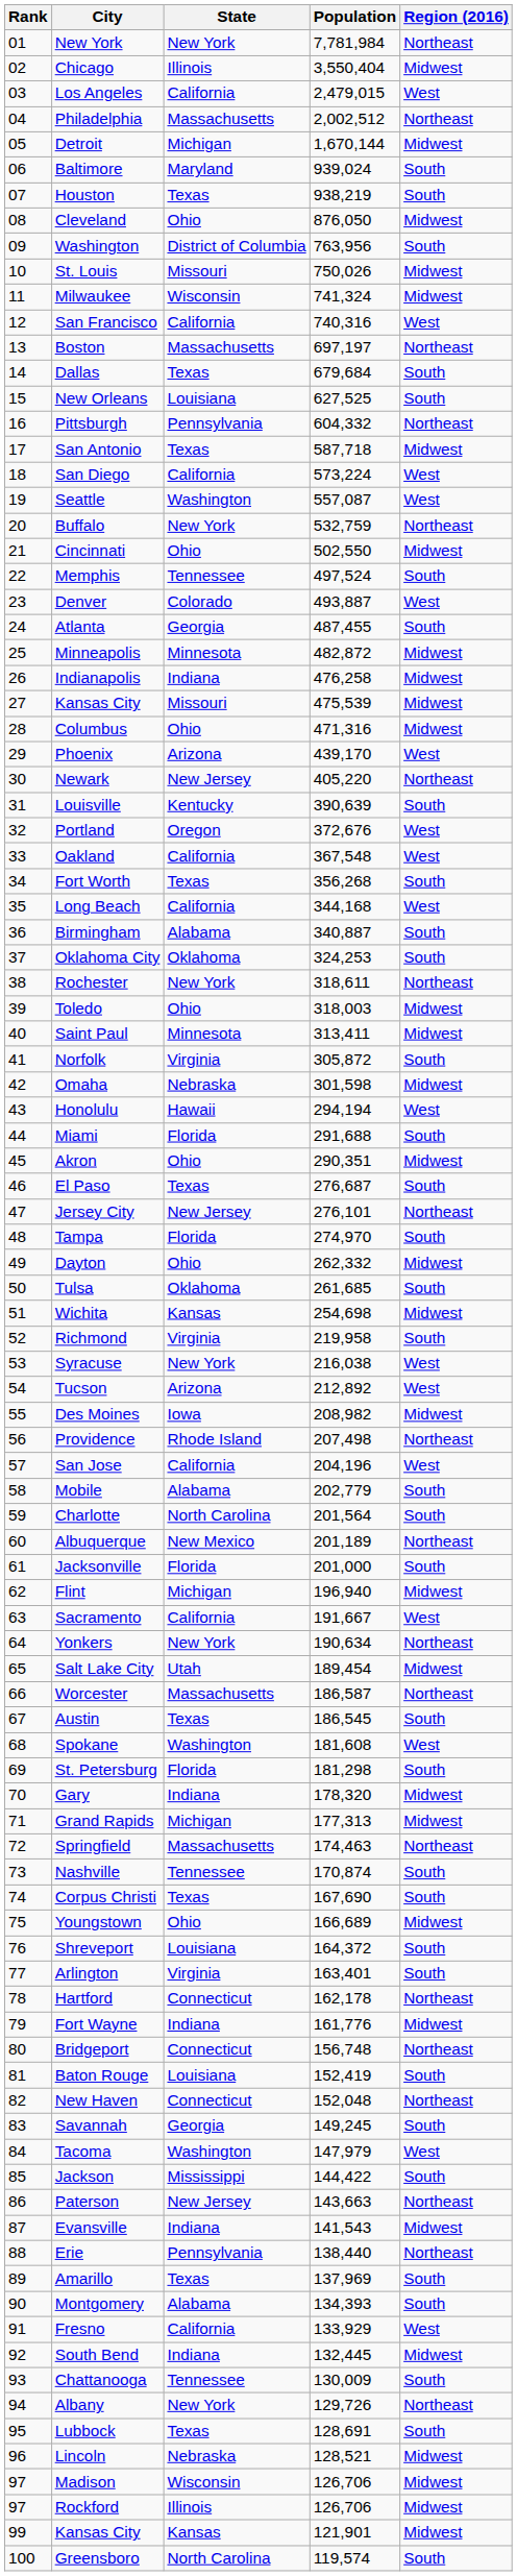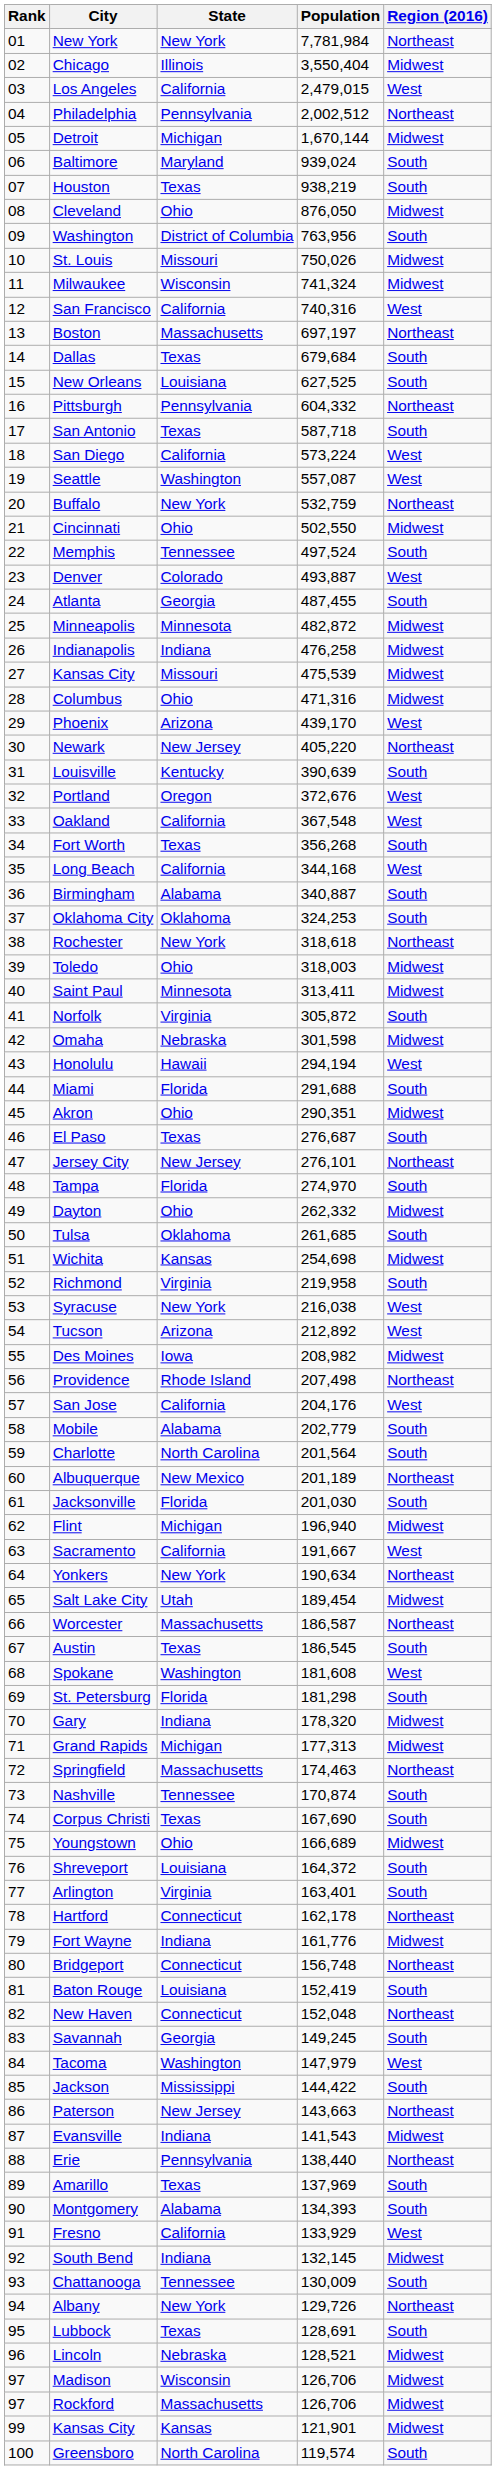Philadelphia | State: Massachusetts -> Pennsylvania
San Antonio | Region (2016): Midwest -> South
Rochester | Population: 318,611 -> 318,618
San Jose | Population: 204,196 -> 204,176
Jacksonville | Population: 201,000 -> 201,030
South Bend | Population: 132,445 -> 132,145
Rockford | State: Illinois -> Massachusetts
